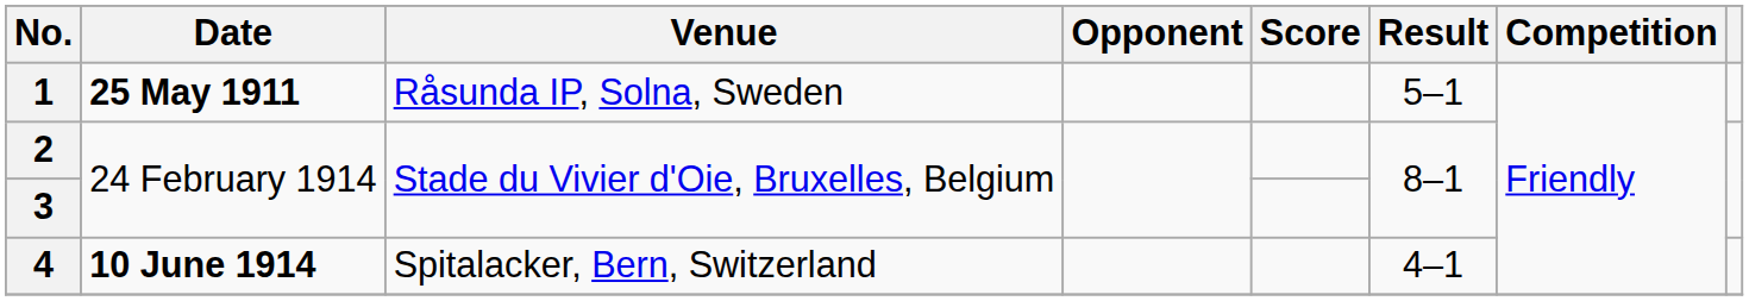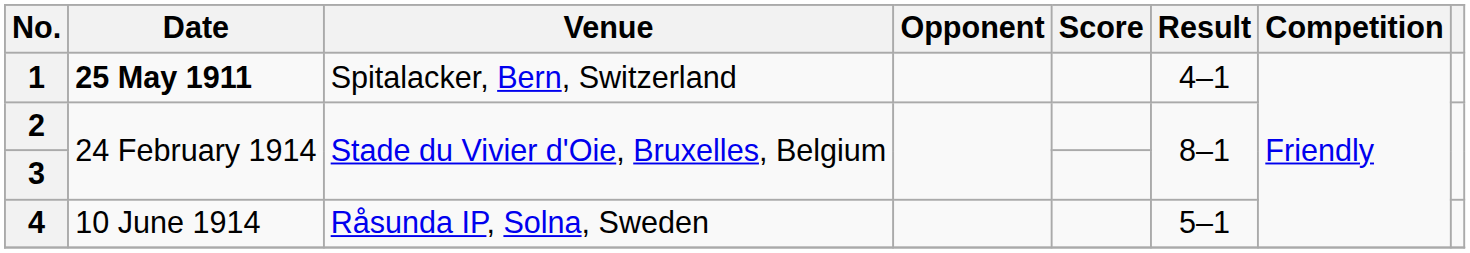1 | Venue: Råsunda IP, Solna, Sweden -> Spitalacker, Bern, Switzerland
1 | Result: 5–1 -> 4–1
4 | Date: bold -> normal
4 | Venue: Spitalacker, Bern, Switzerland -> Råsunda IP, Solna, Sweden
4 | Result: 4–1 -> 5–1
